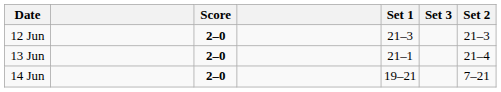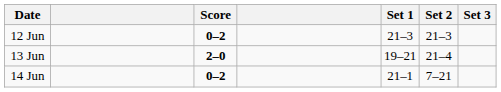columns swapped: Set 2 <-> Set 3
12 Jun | Score: 2–0 -> 0–2
13 Jun | Set 1: 21–1 -> 19–21
14 Jun | Score: 2–0 -> 0–2
14 Jun | Set 1: 19–21 -> 21–1
